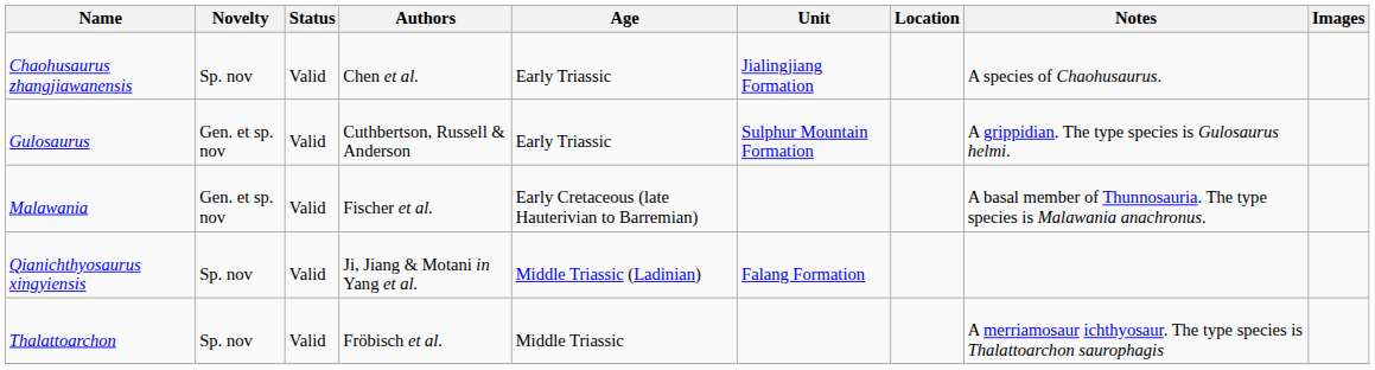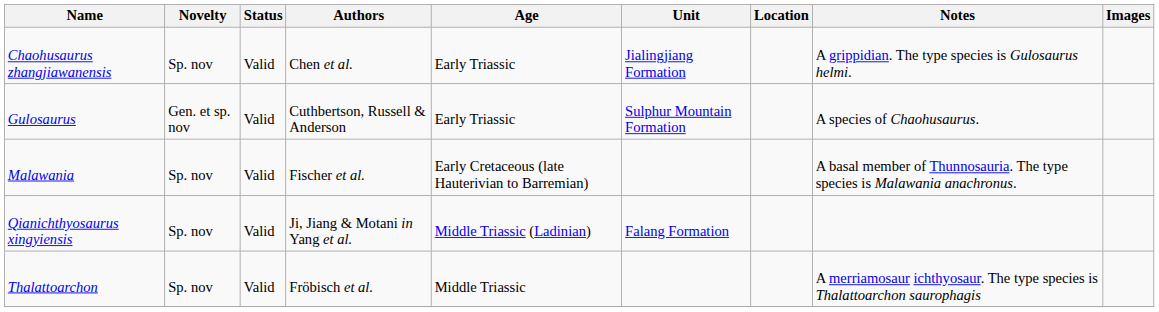Chaohusaurus zhangjiawanensis | Notes: A species of Chaohusaurus. -> A grippidian. The type species is Gulosaurus helmi.
Gulosaurus | Notes: A grippidian. The type species is Gulosaurus helmi. -> A species of Chaohusaurus.
Malawania | Novelty: Gen. et sp. nov -> Sp. nov
